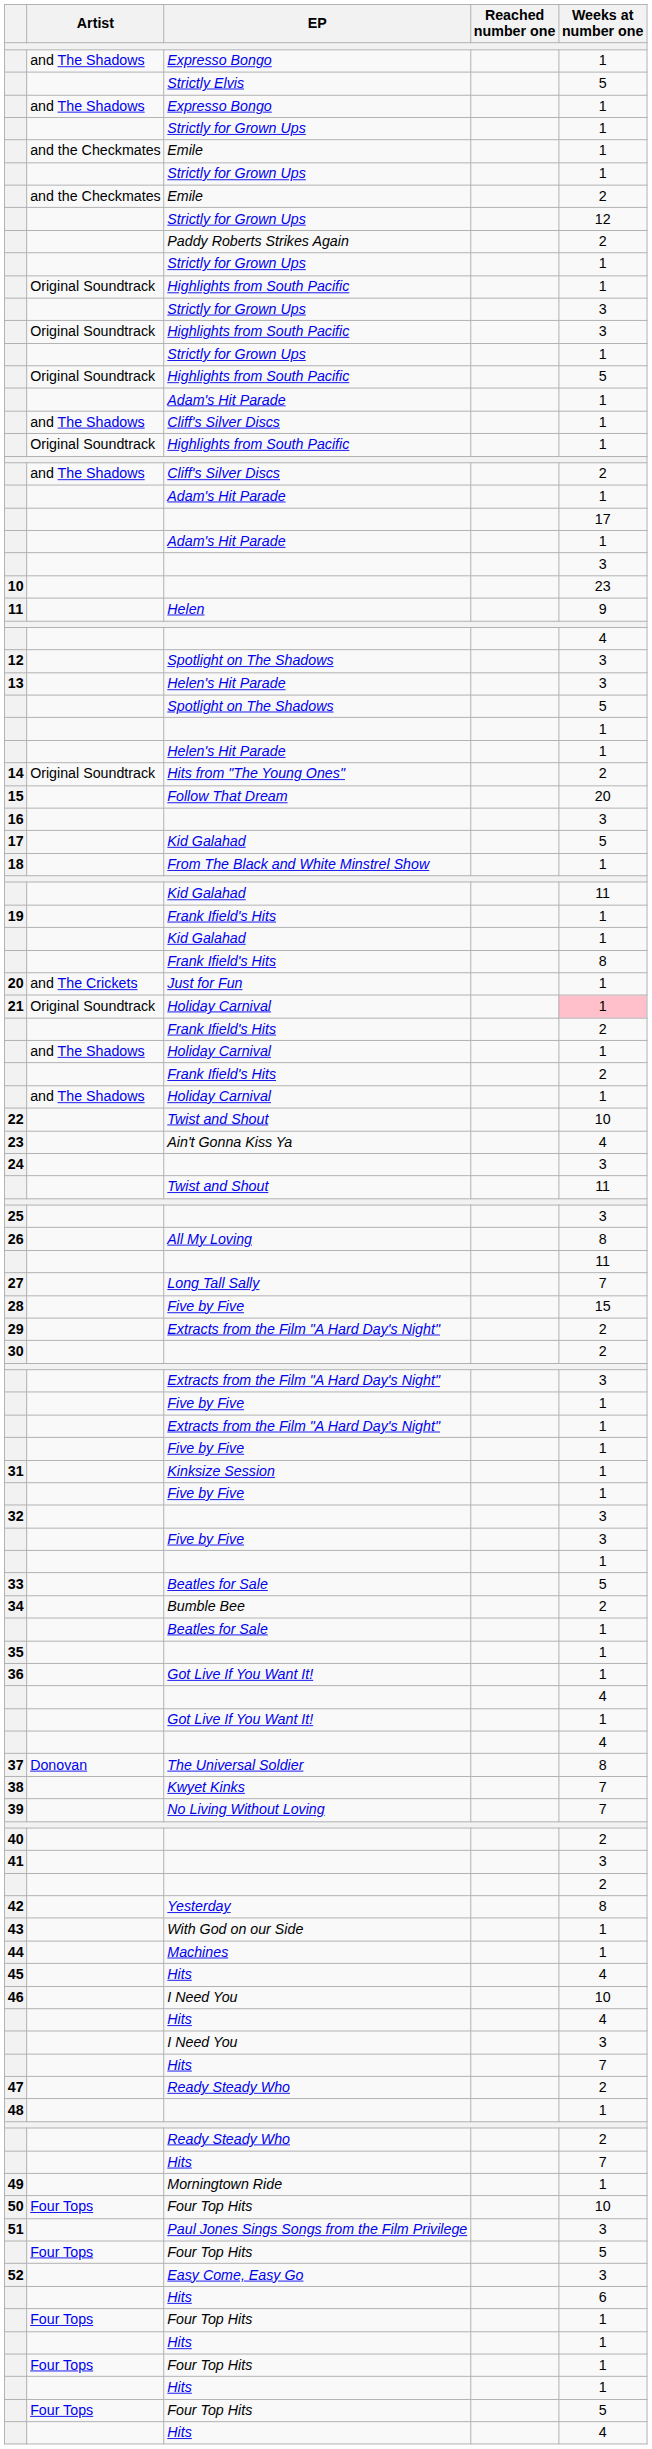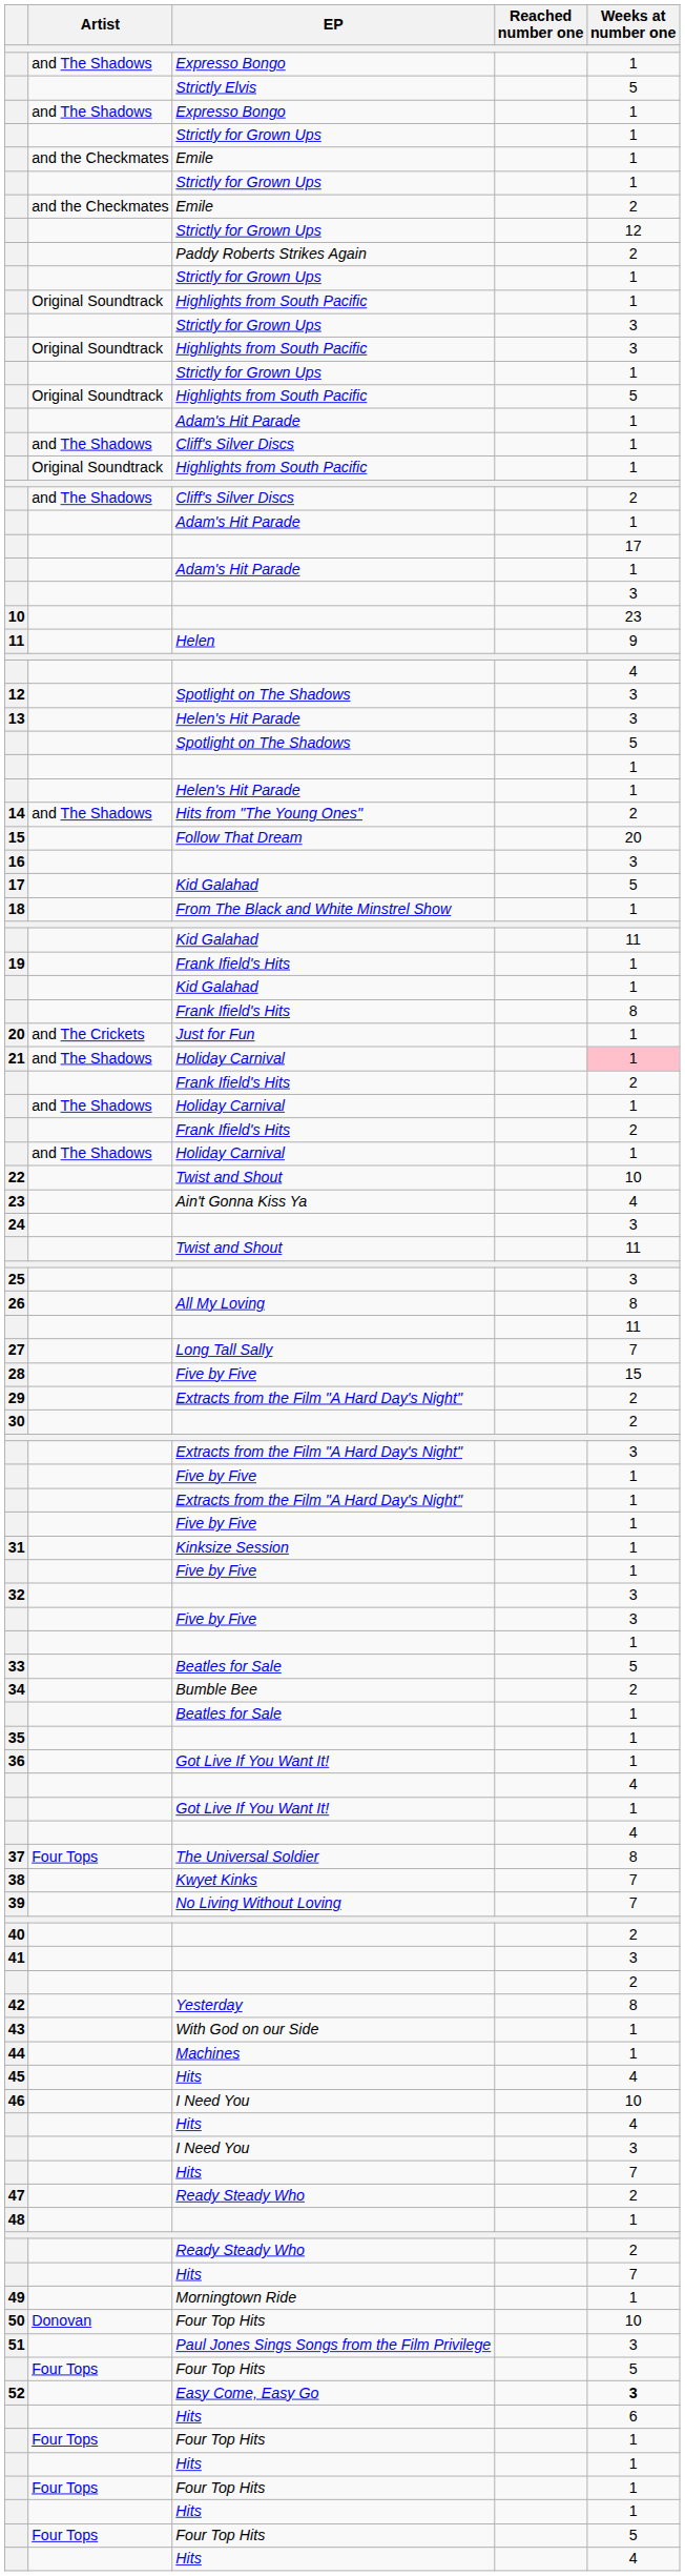14 | Artist: Original Soundtrack -> and The Shadows
21 | Artist: Original Soundtrack -> and The Shadows
37 | Artist: Donovan -> Four Tops
50 | Artist: Four Tops -> Donovan
52 | Weeks at number one: normal -> bold
